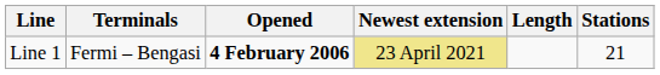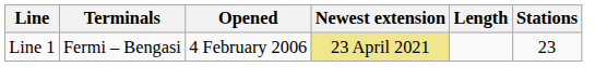Line 1 | Opened: bold -> normal
Line 1 | Stations: 21 -> 23
